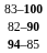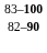- row: 94–85
